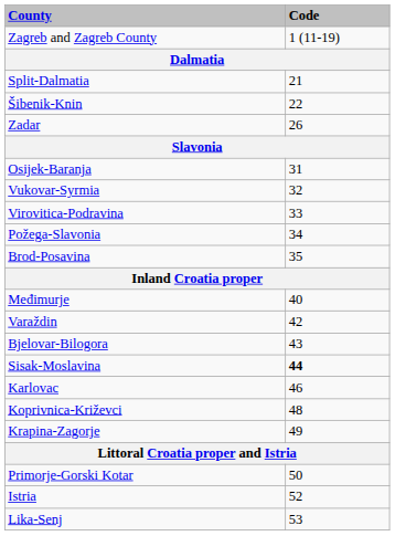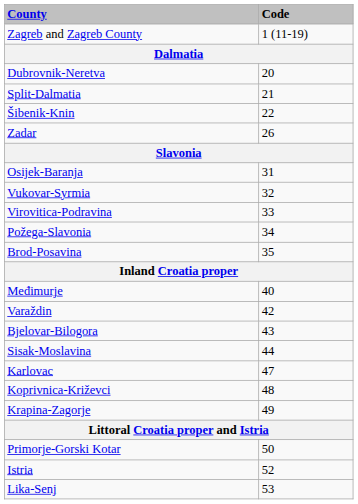+ row: Dubrovnik-Neretva | 20
Sisak-Moslavina | Code: bold -> normal
Karlovac | Code: 46 -> 47
